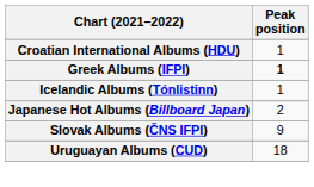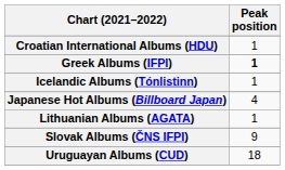Japanese Hot Albums (Billboard Japan) | Peak position: 2 -> 4
+ row: Lithuanian Albums (AGATA) | 1
